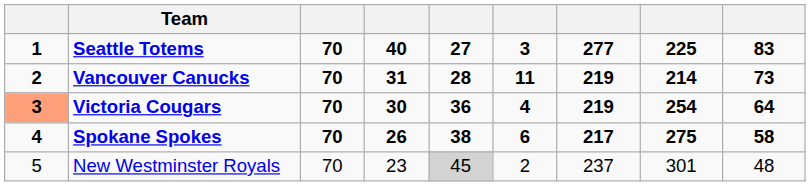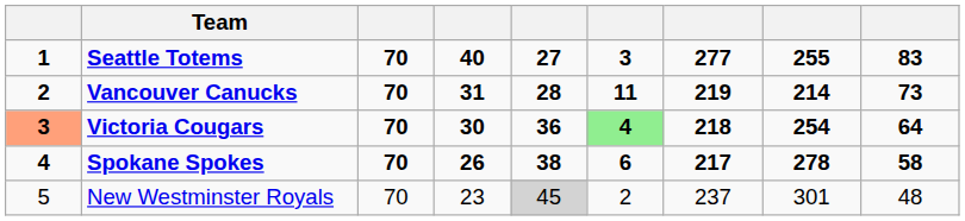Seattle Totems | column 8: 225 -> 255
Victoria Cougars | column 6: no background -> lightgreen background
Victoria Cougars | column 7: 219 -> 218
Spokane Spokes | column 8: 275 -> 278
